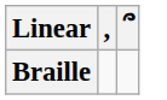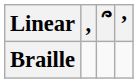+ column: ’
